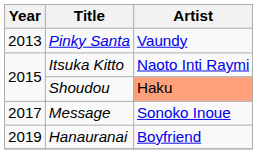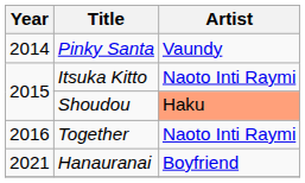Pinky Santa | Year: 2013 -> 2014
+ row: 2016 | Together | Naoto Inti Raymi
- row: 2017 | Message | Sonoko Inoue
Hanauranai | Year: 2019 -> 2021
